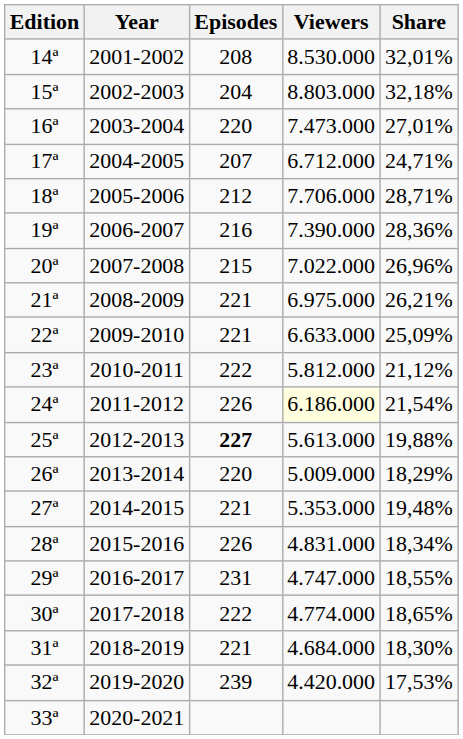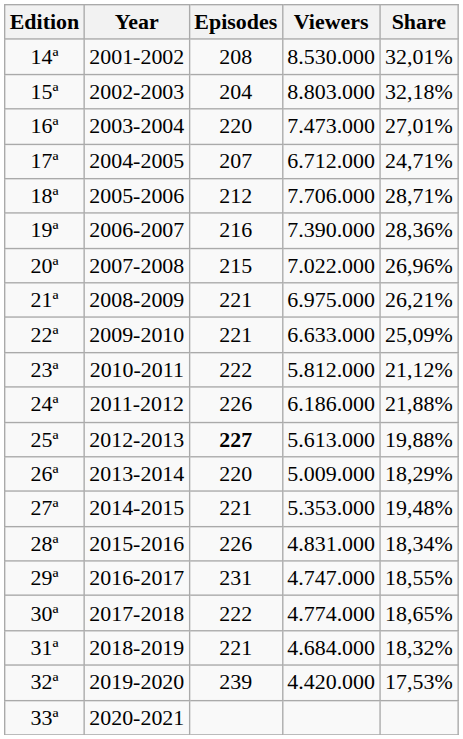24ª | Viewers: lightyellow background -> no background
24ª | Share: 21,54% -> 21,88%
31ª | Share: 18,30% -> 18,32%
